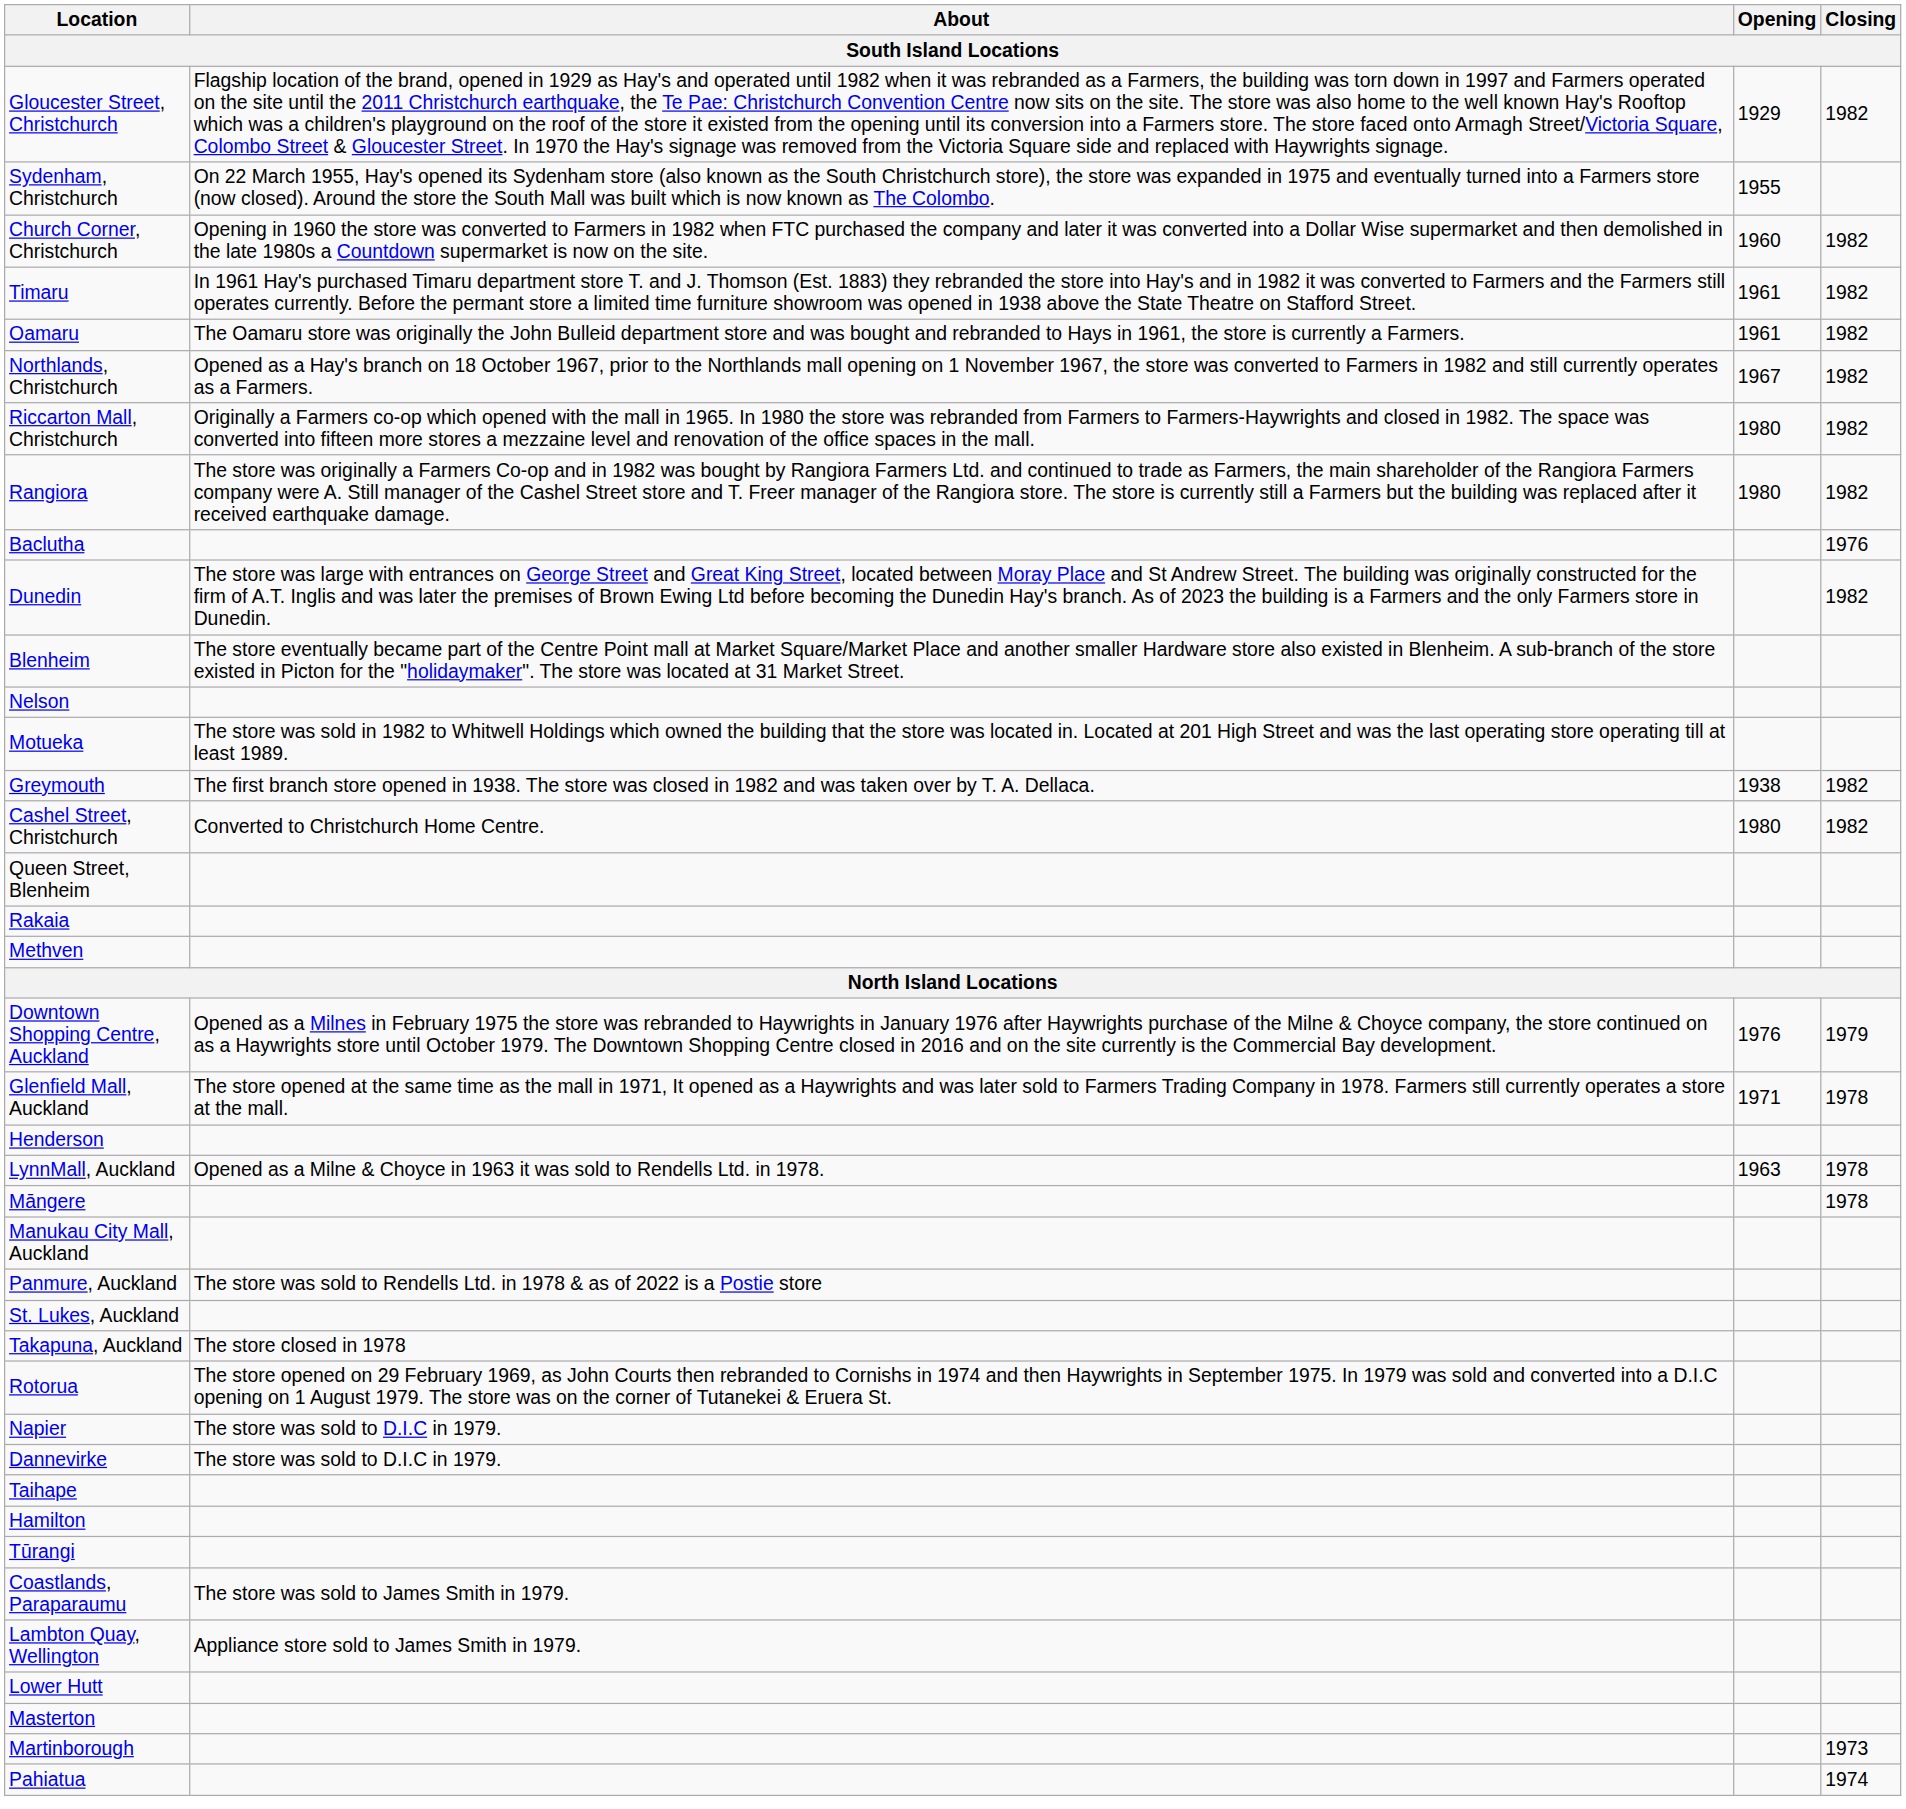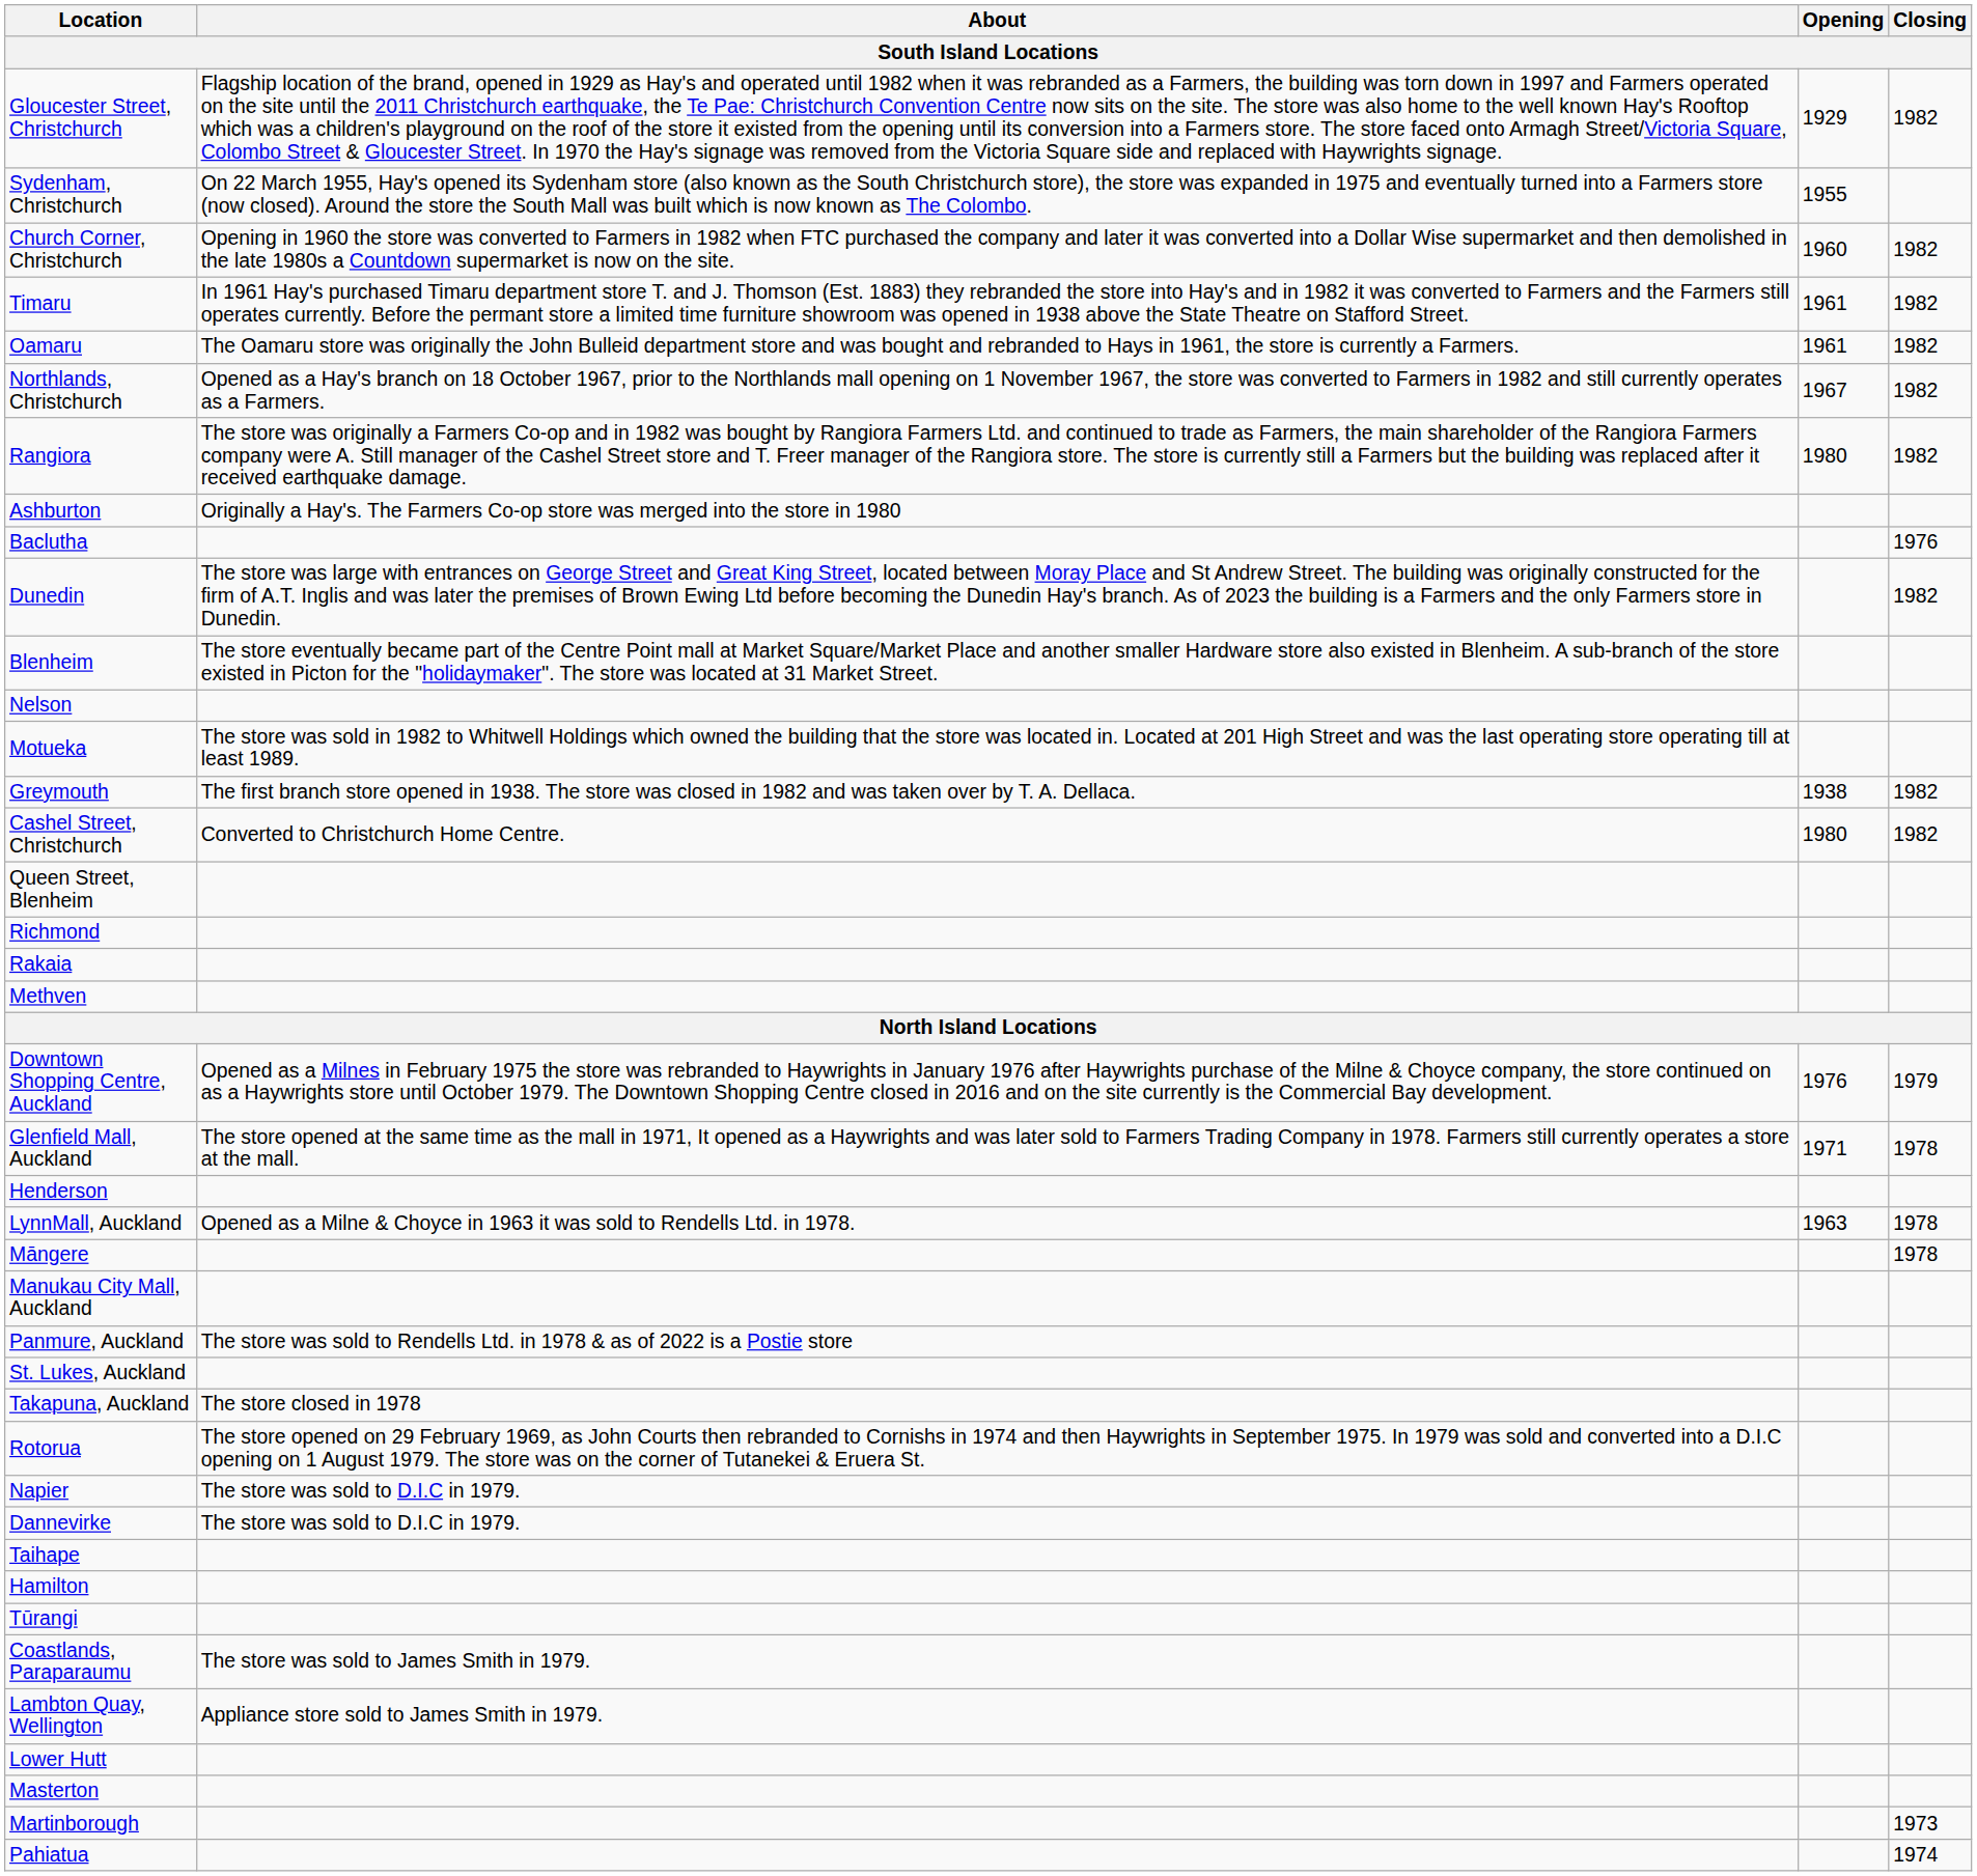- row: Riccarton Mall, Christchurch | Originally a Farmers co-op which opened with the mall in 1965. In 1980 the store was rebranded from Farmers to Farmers-Haywrights and closed in 1982. The space was converted into fifteen more stores a mezzaine level and renovation of the office spaces in the mall. | 1980 | 1982
+ row: Ashburton | Originally a Hay's. The Farmers Co-op store was merged into the store in 1980
+ row: Richmond
